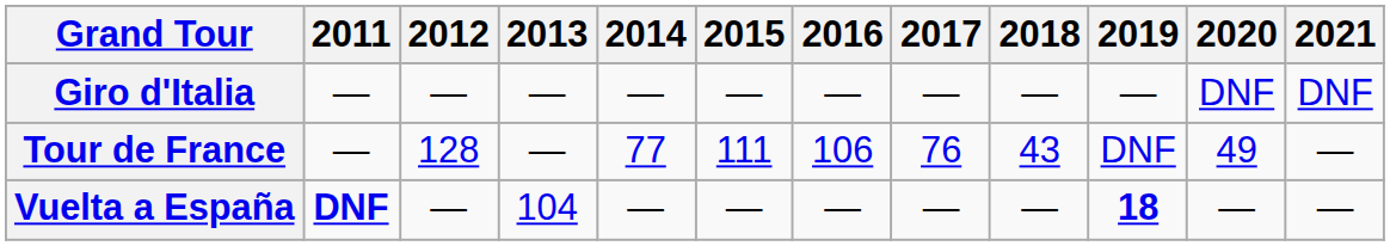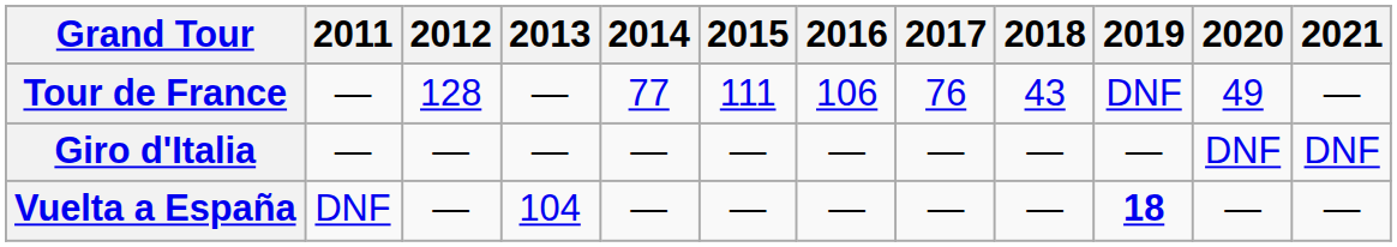rows swapped: Giro d'Italia <-> Tour de France
Vuelta a España | 2011: bold -> normal
